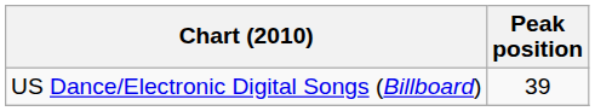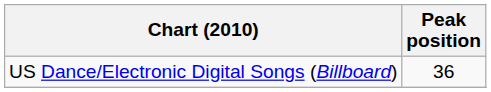US Dance/Electronic Digital Songs (Billboard) | Peak position: 39 -> 36
